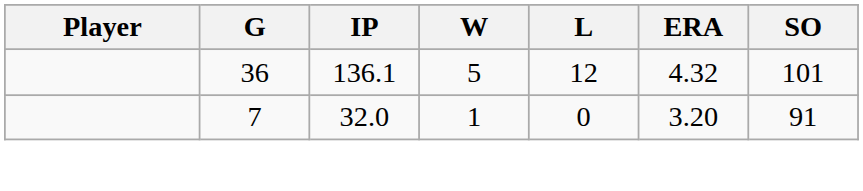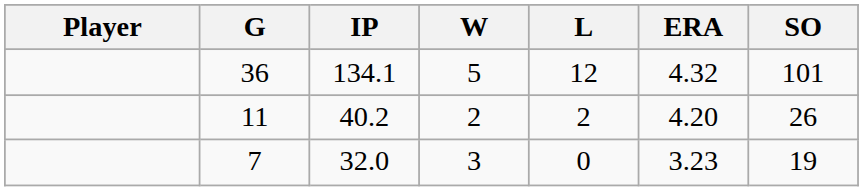36 | IP: 136.1 -> 134.1
+ row: 11 | 40.2 | 2 | 2 | 4.20 | 26
7 | W: 1 -> 3
7 | ERA: 3.20 -> 3.23
7 | SO: 91 -> 19
